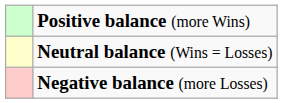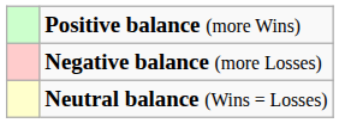rows swapped: Neutral balance (Wins = Losses) <-> Negative balance (more Losses)
